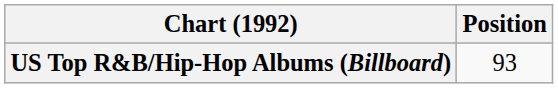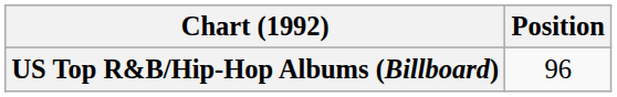US Top R&B/Hip-Hop Albums (Billboard) | Position: 93 -> 96
